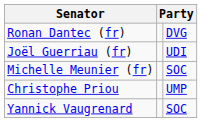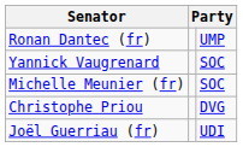Ronan Dantec (fr) | column 3: DVG -> UMP
rows swapped: Joël Guerriau (fr) <-> Yannick Vaugrenard
Christophe Priou | column 3: UMP -> DVG
